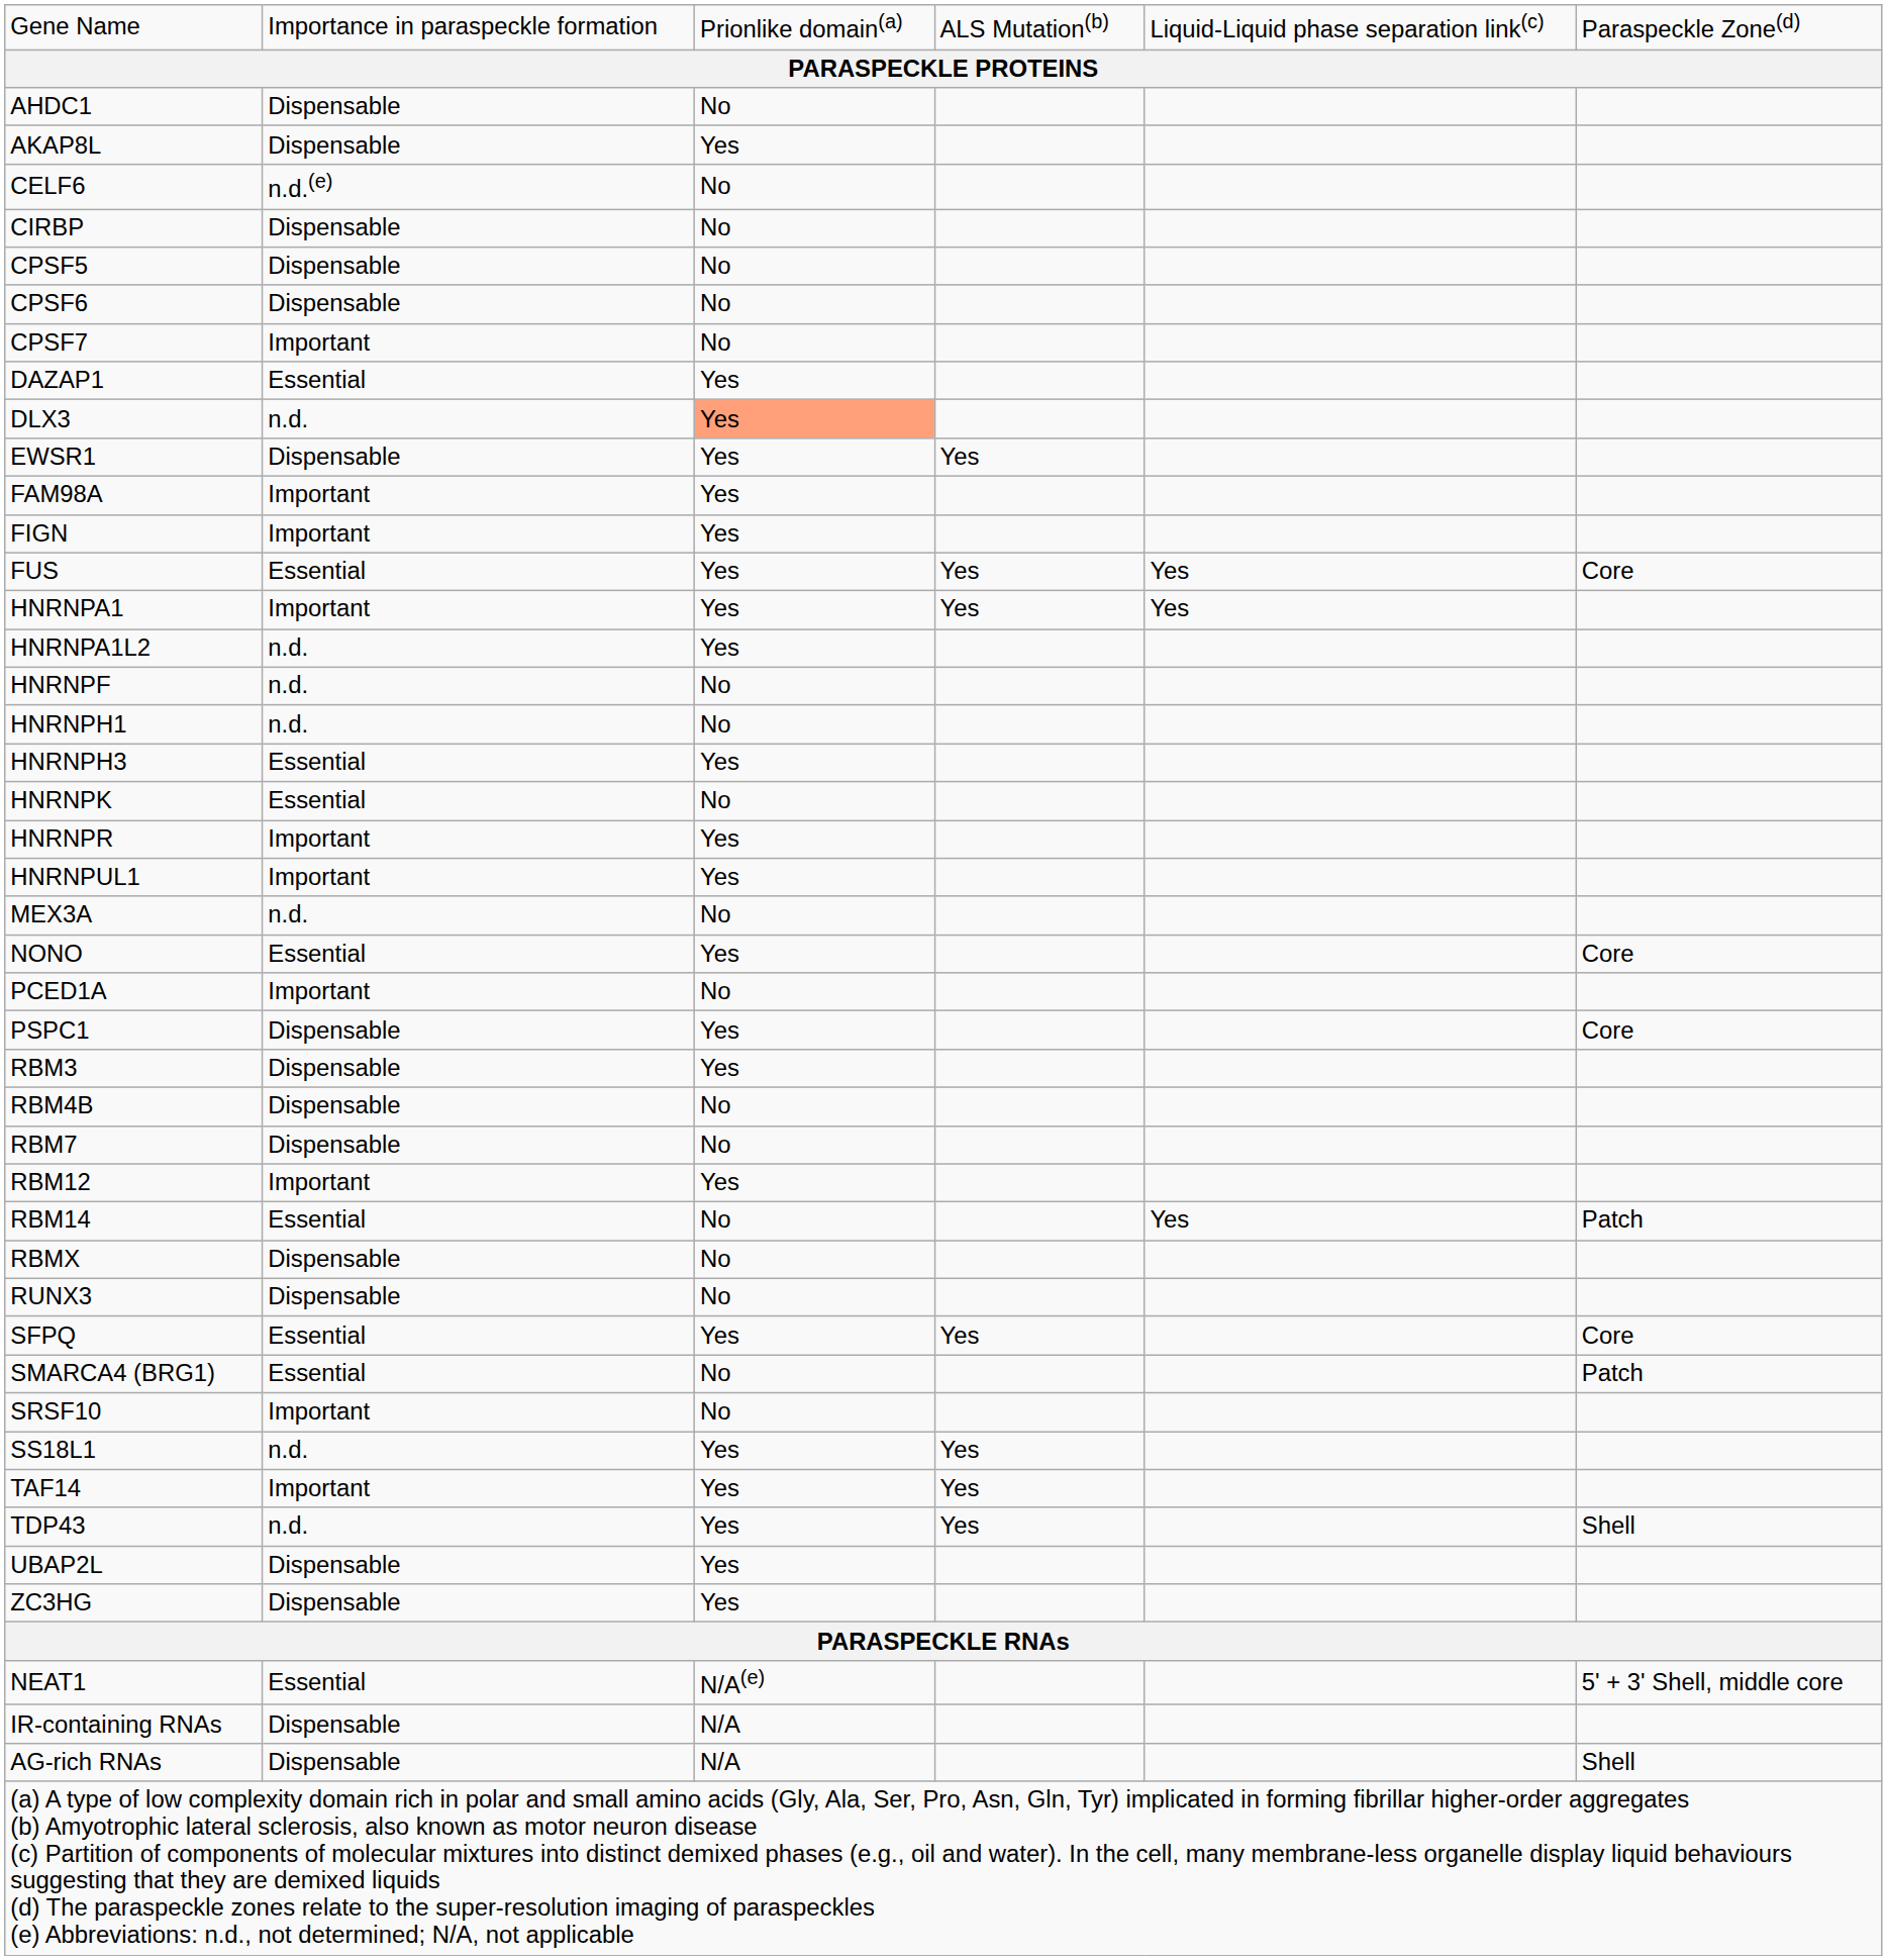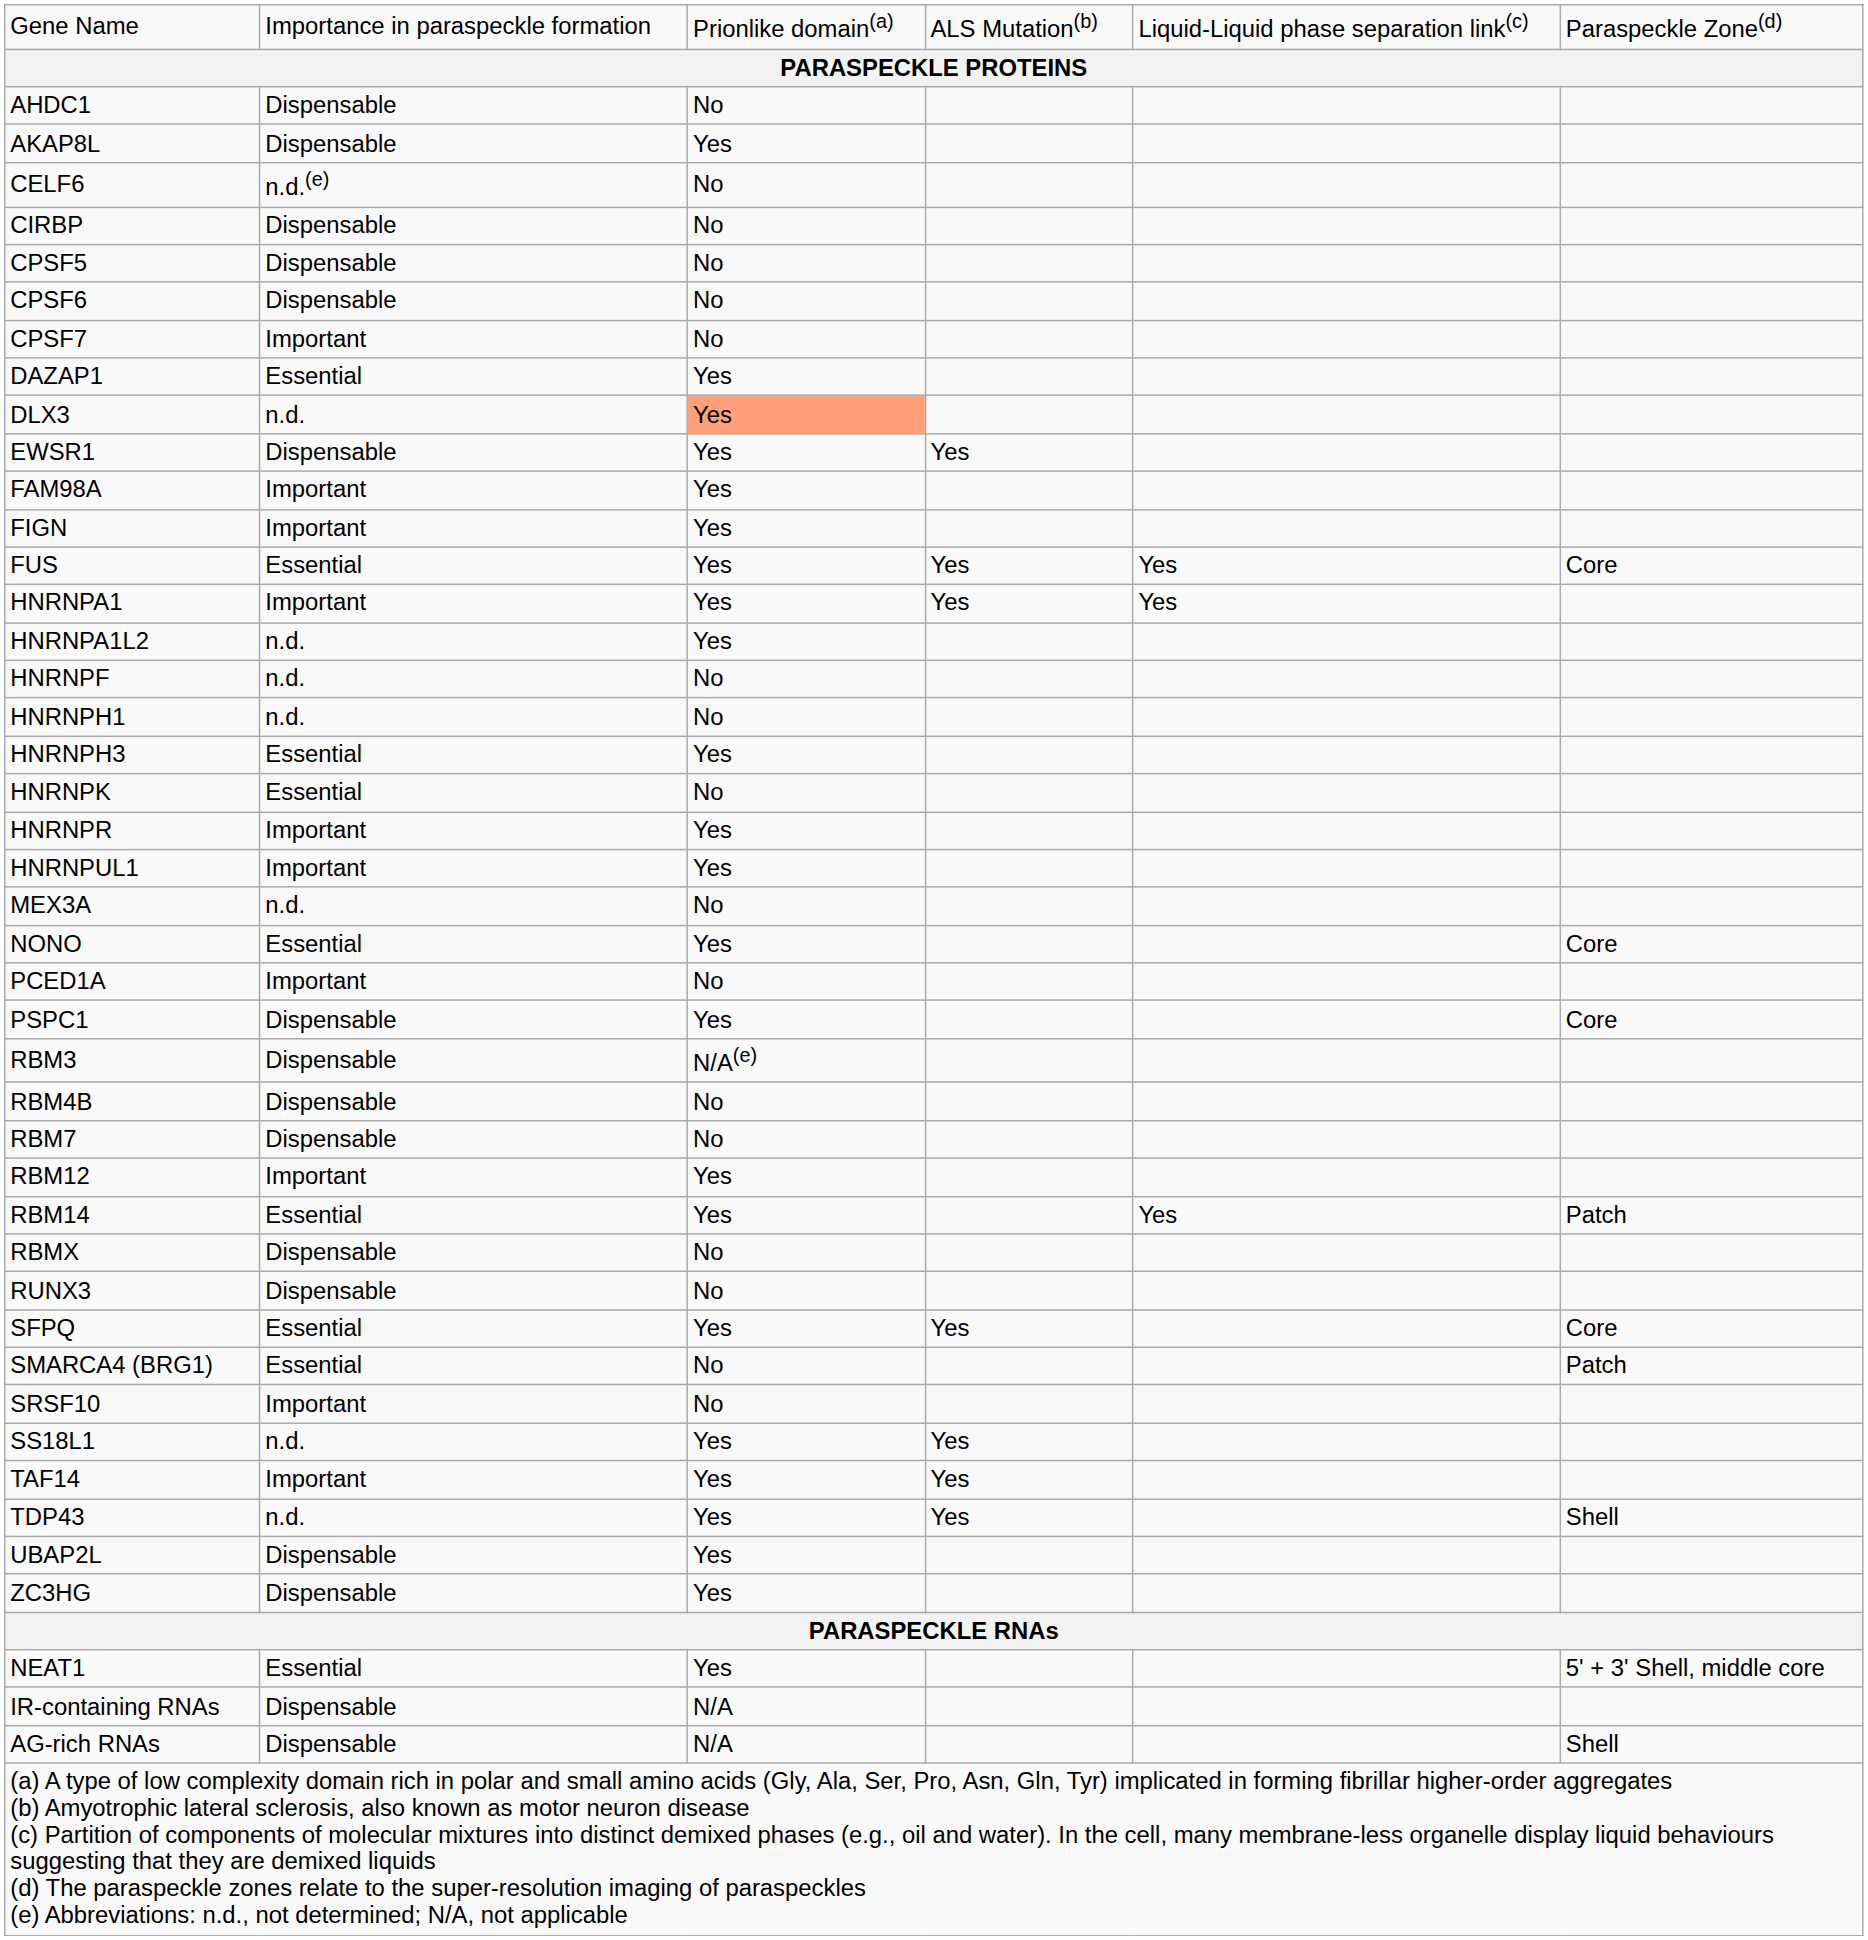RBM3 | column 3: Yes -> N/A(e)
RBM14 | column 3: No -> Yes
NEAT1 | column 3: N/A(e) -> Yes
